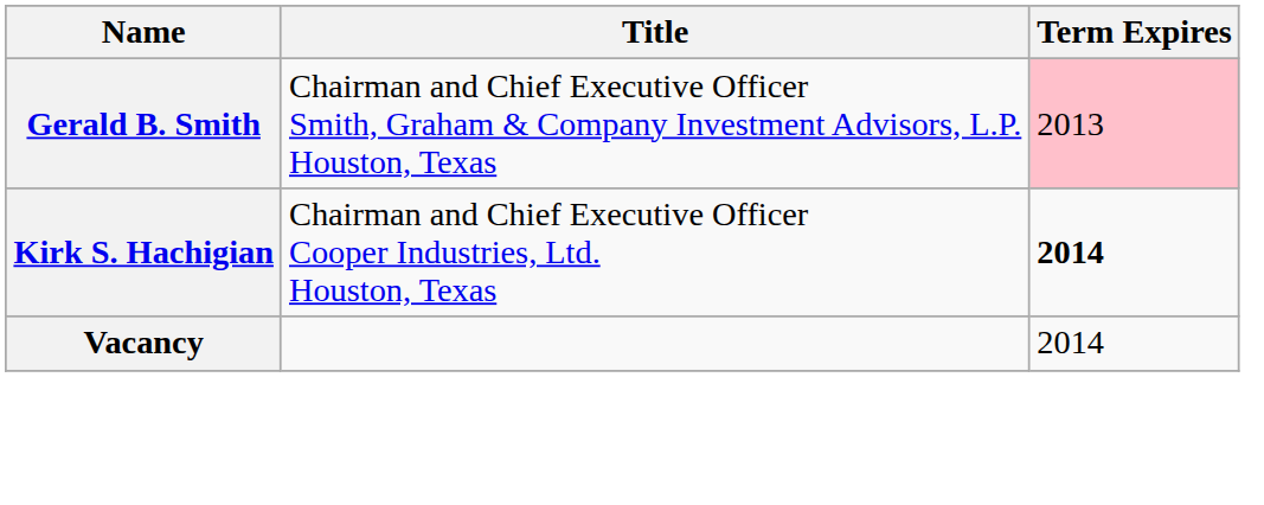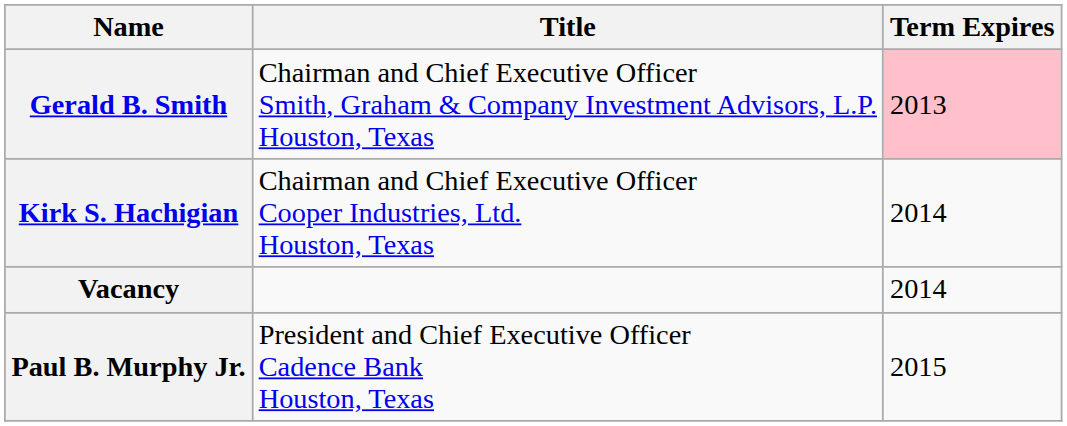Kirk S. Hachigian | Term Expires: bold -> normal
+ row: Paul B. Murphy Jr. | President and Chief Executive Officer Cadence Bank Houston, Texas | 2015
